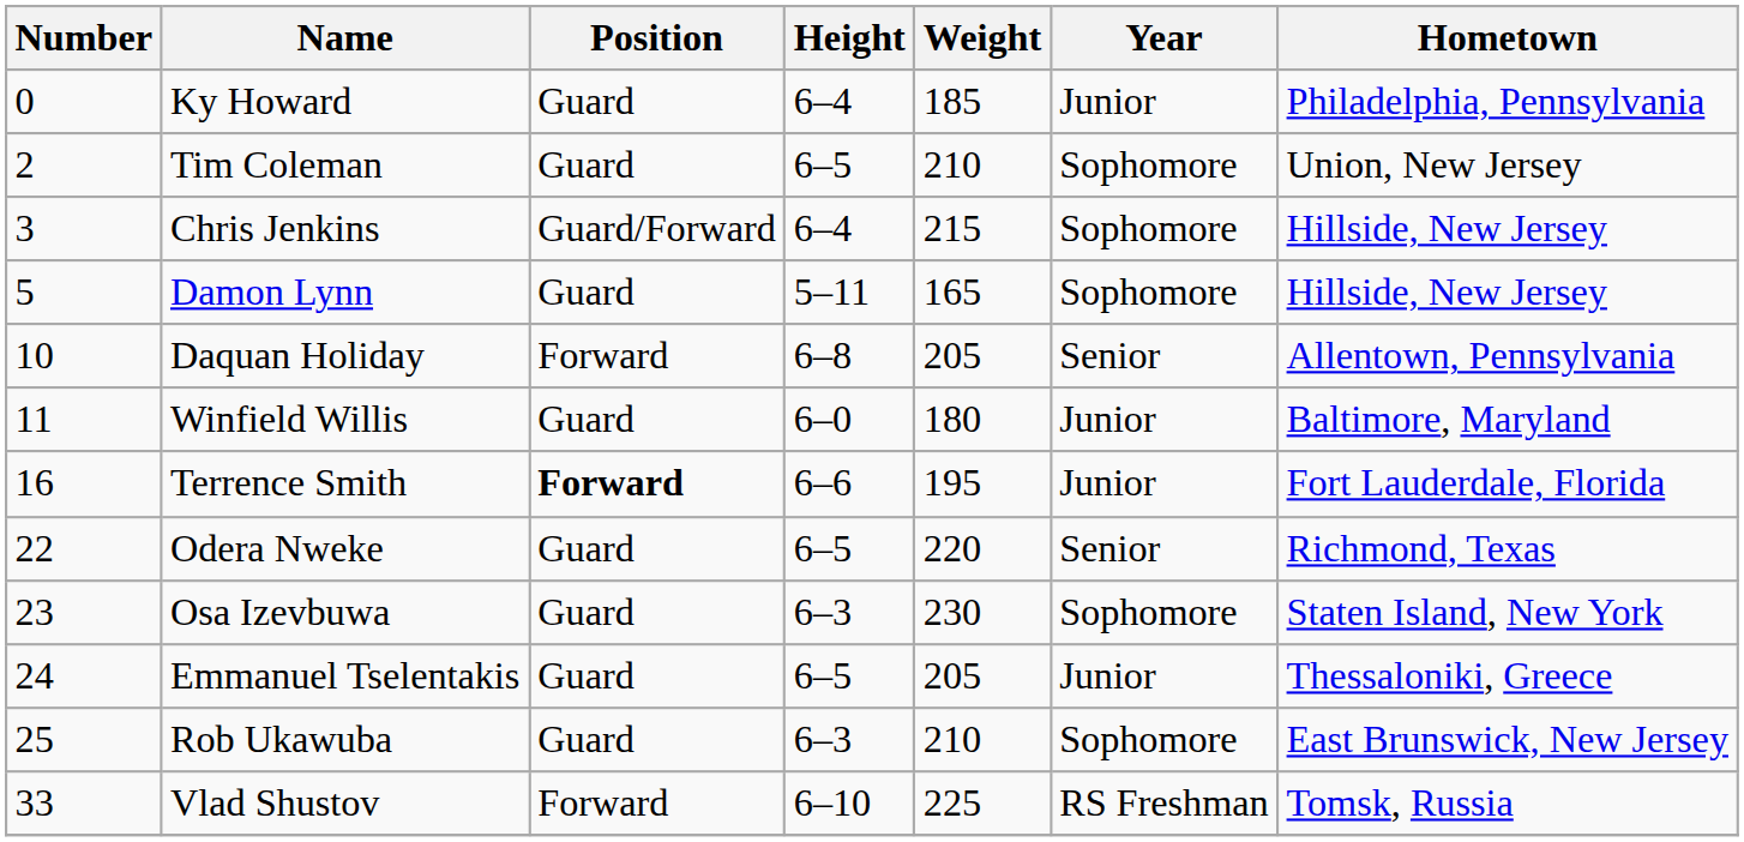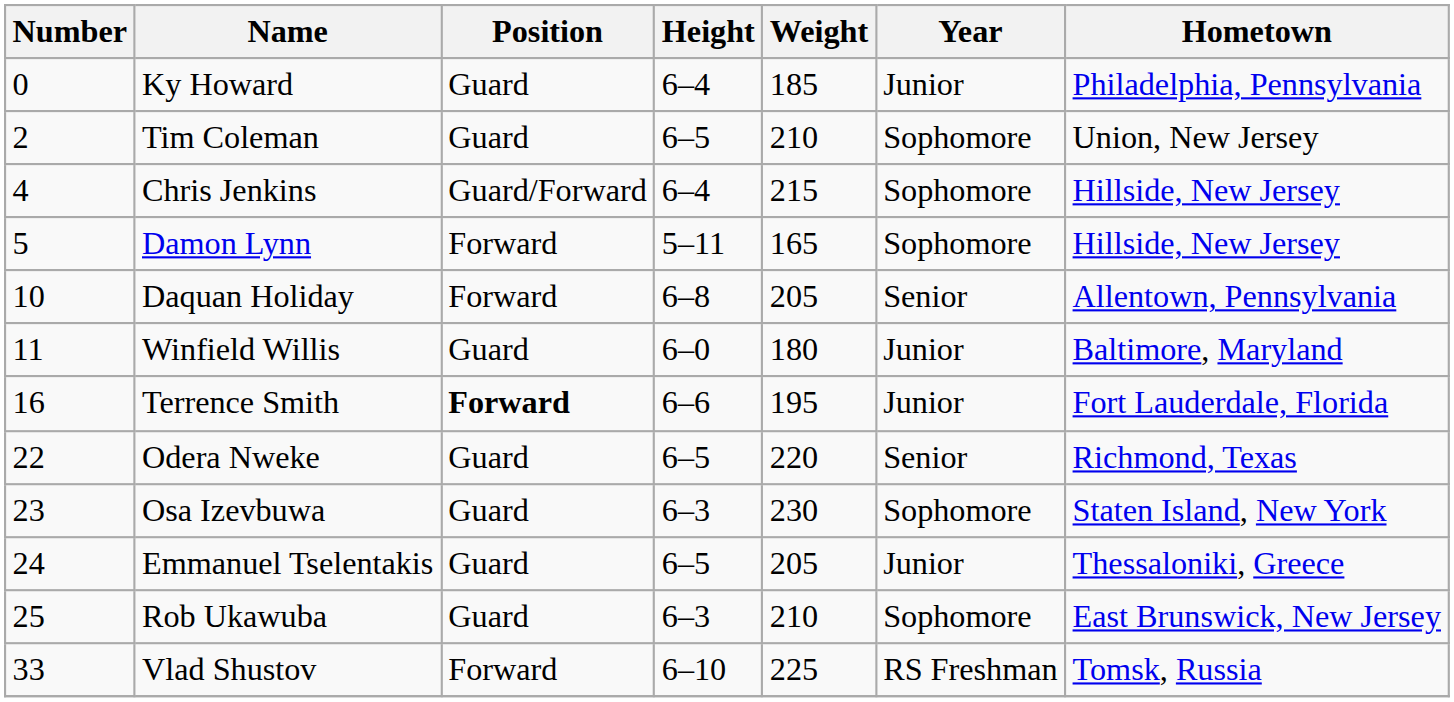Chris Jenkins | Number: 3 -> 4
Damon Lynn | Position: Guard -> Forward
